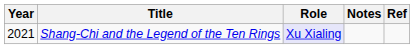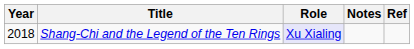Shang-Chi and the Legend of the Ten Rings | Year: 2021 -> 2018
